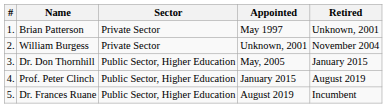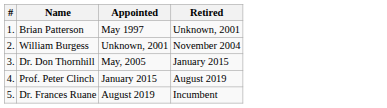- column: Sector | Private Sector | Private Sector | Public Sector, Higher Education | Public Sector, Higher Education | Public Sector, Higher Education
